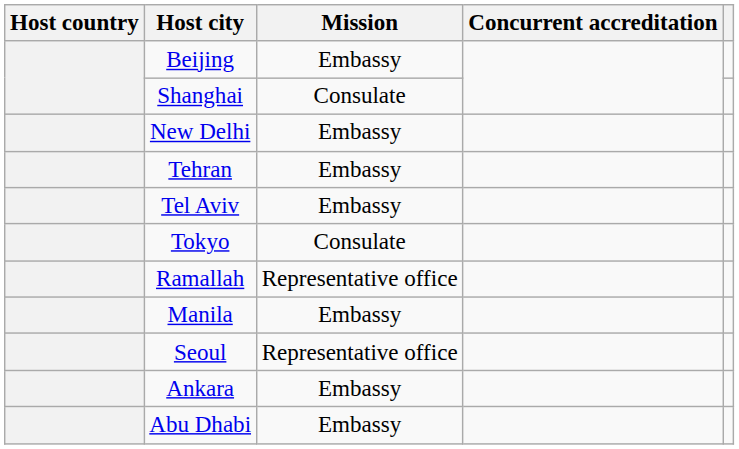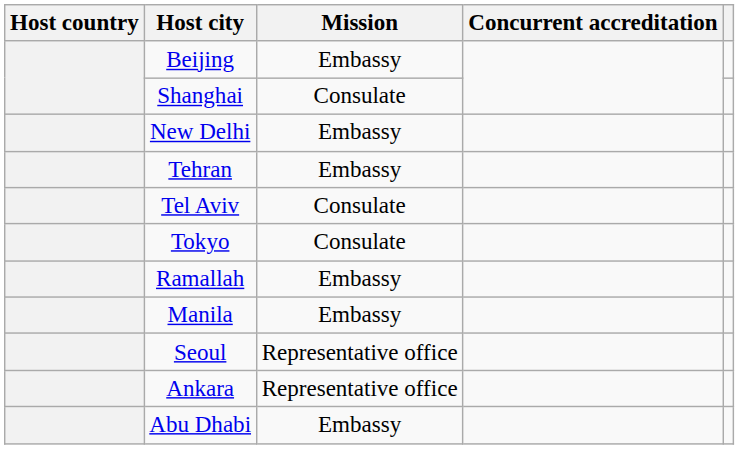Tel Aviv | Mission: Embassy -> Consulate
Ramallah | Mission: Representative office -> Embassy
Ankara | Mission: Embassy -> Representative office
